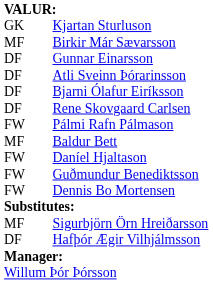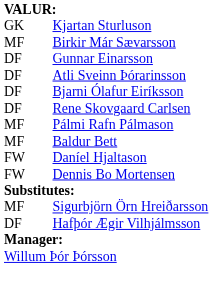Pálmi Rafn Pálmason | column 1: FW -> MF
- row: FW | Guðmundur Benediktsson
